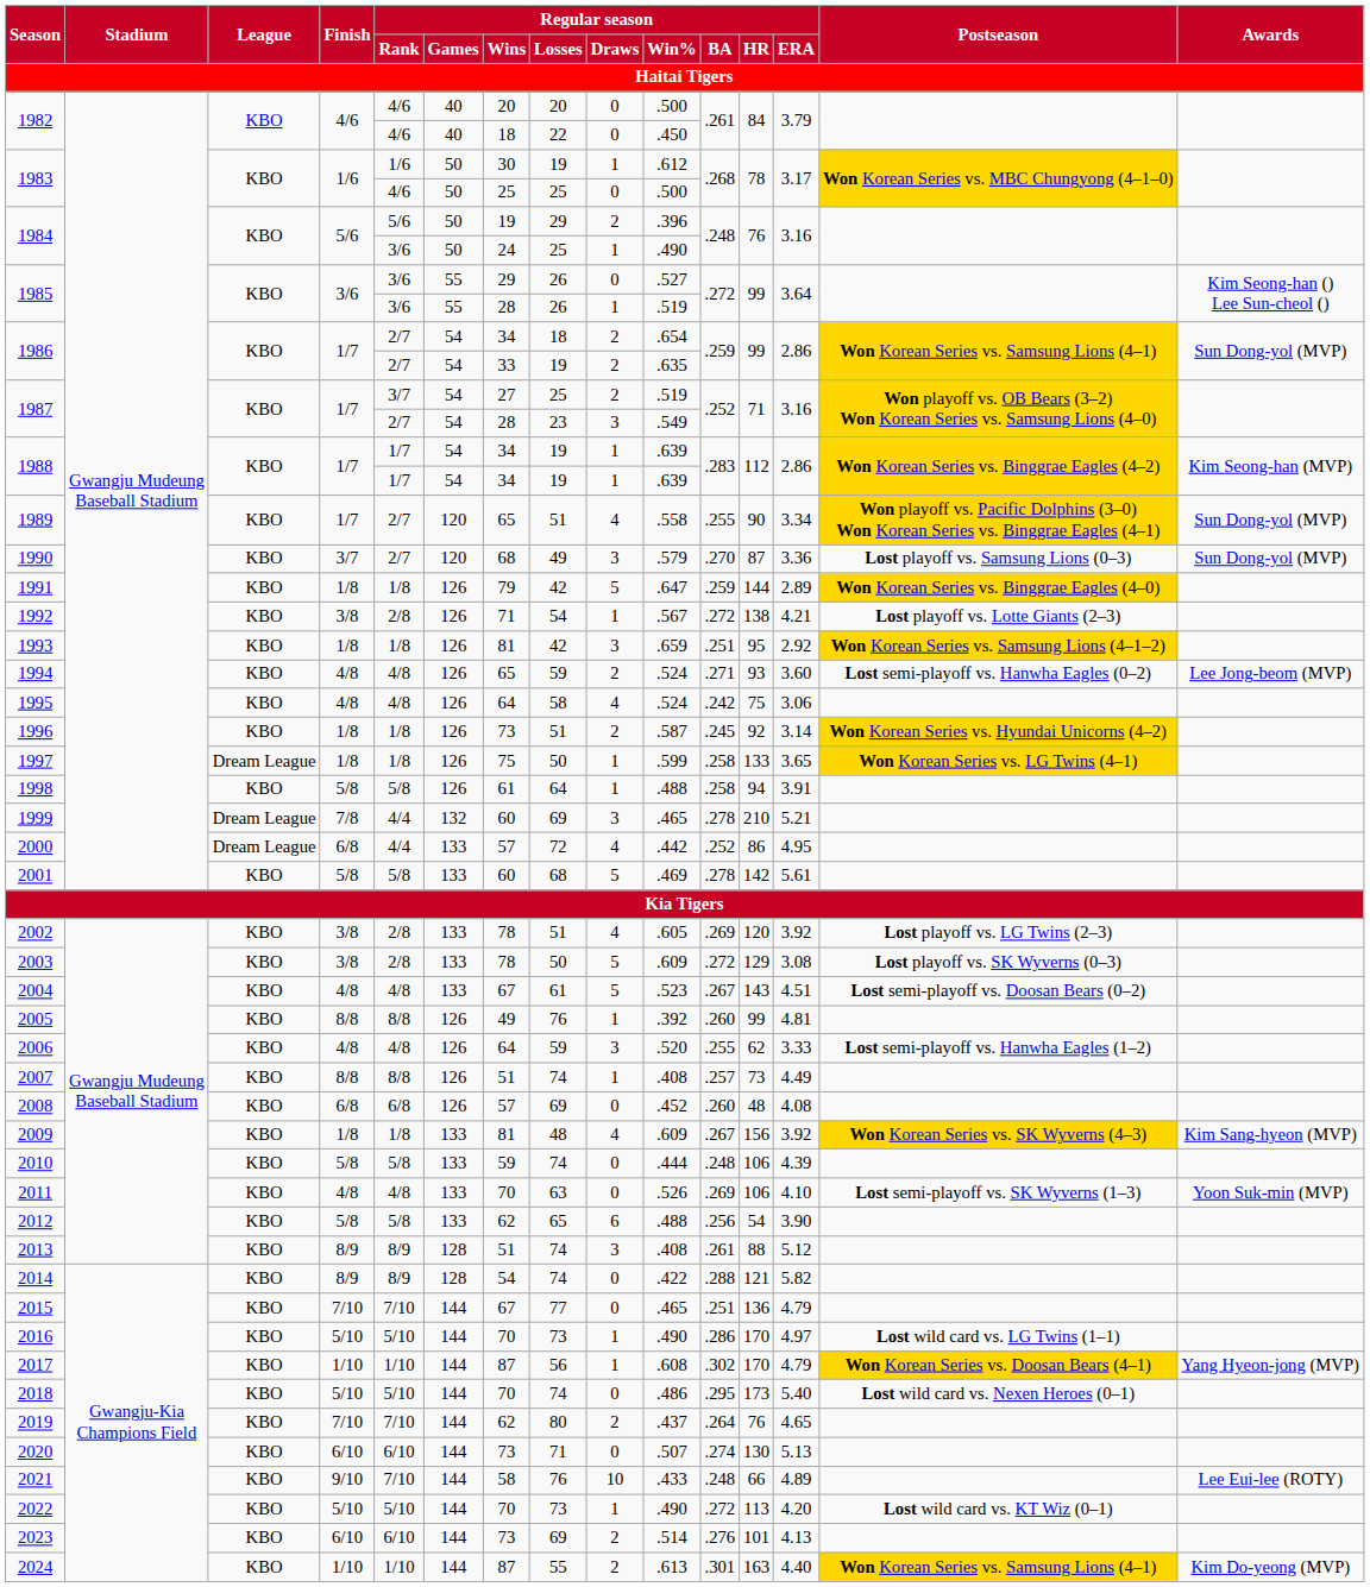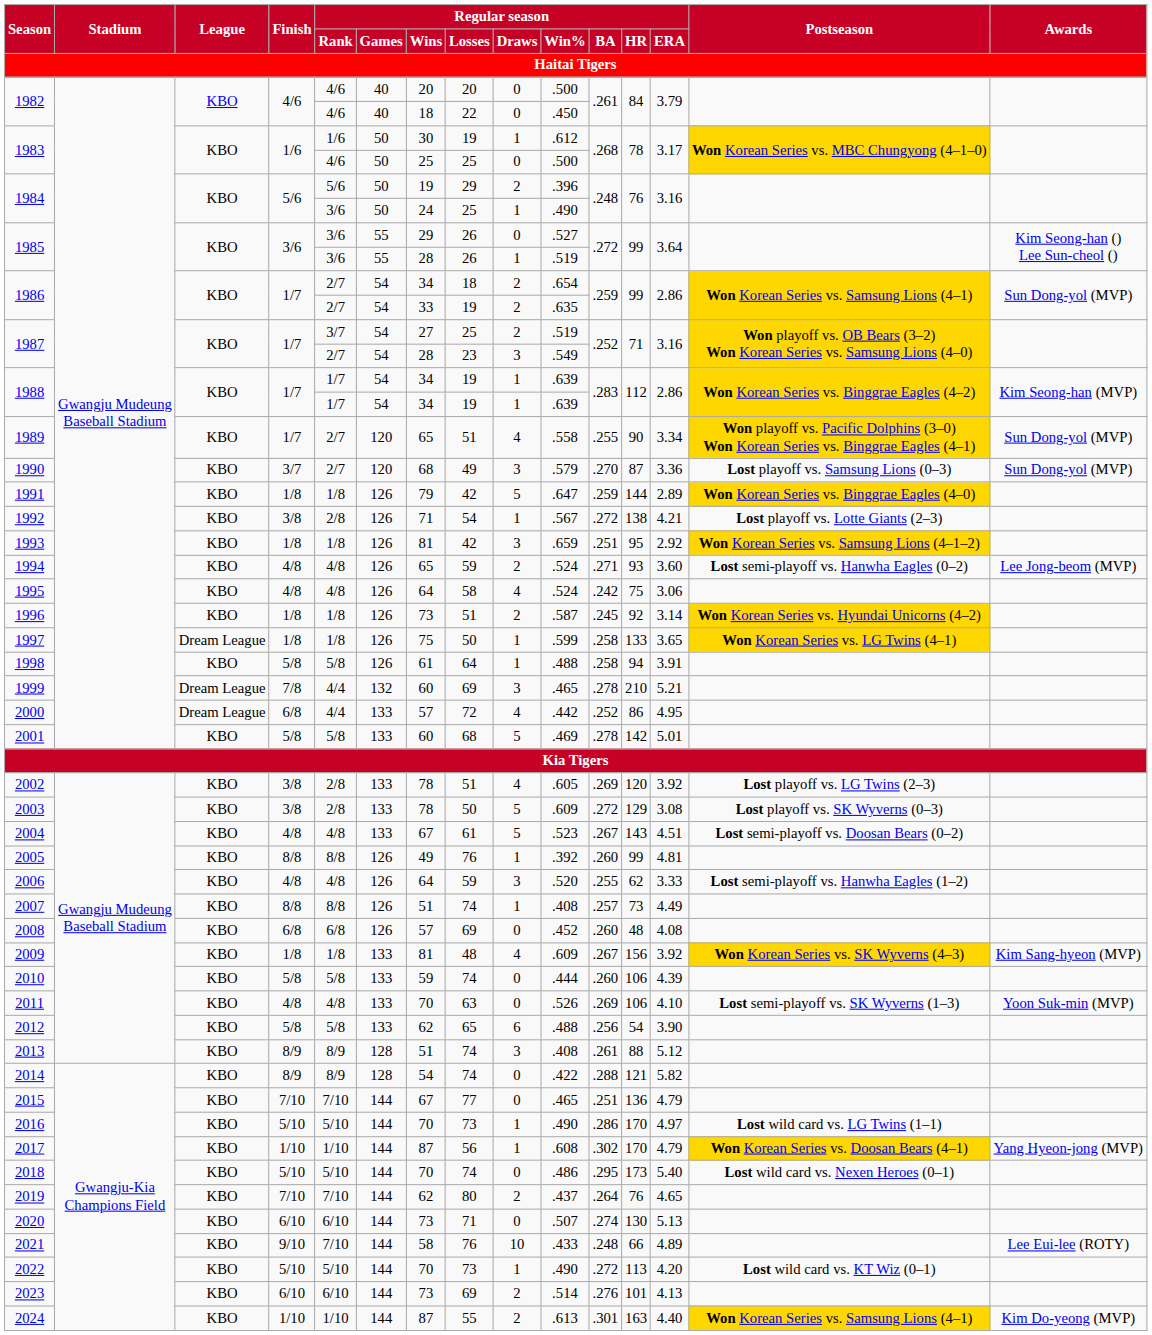2001 | Regular season / ERA: 5.61 -> 5.01
2010 | Regular season / BA: .248 -> .260
